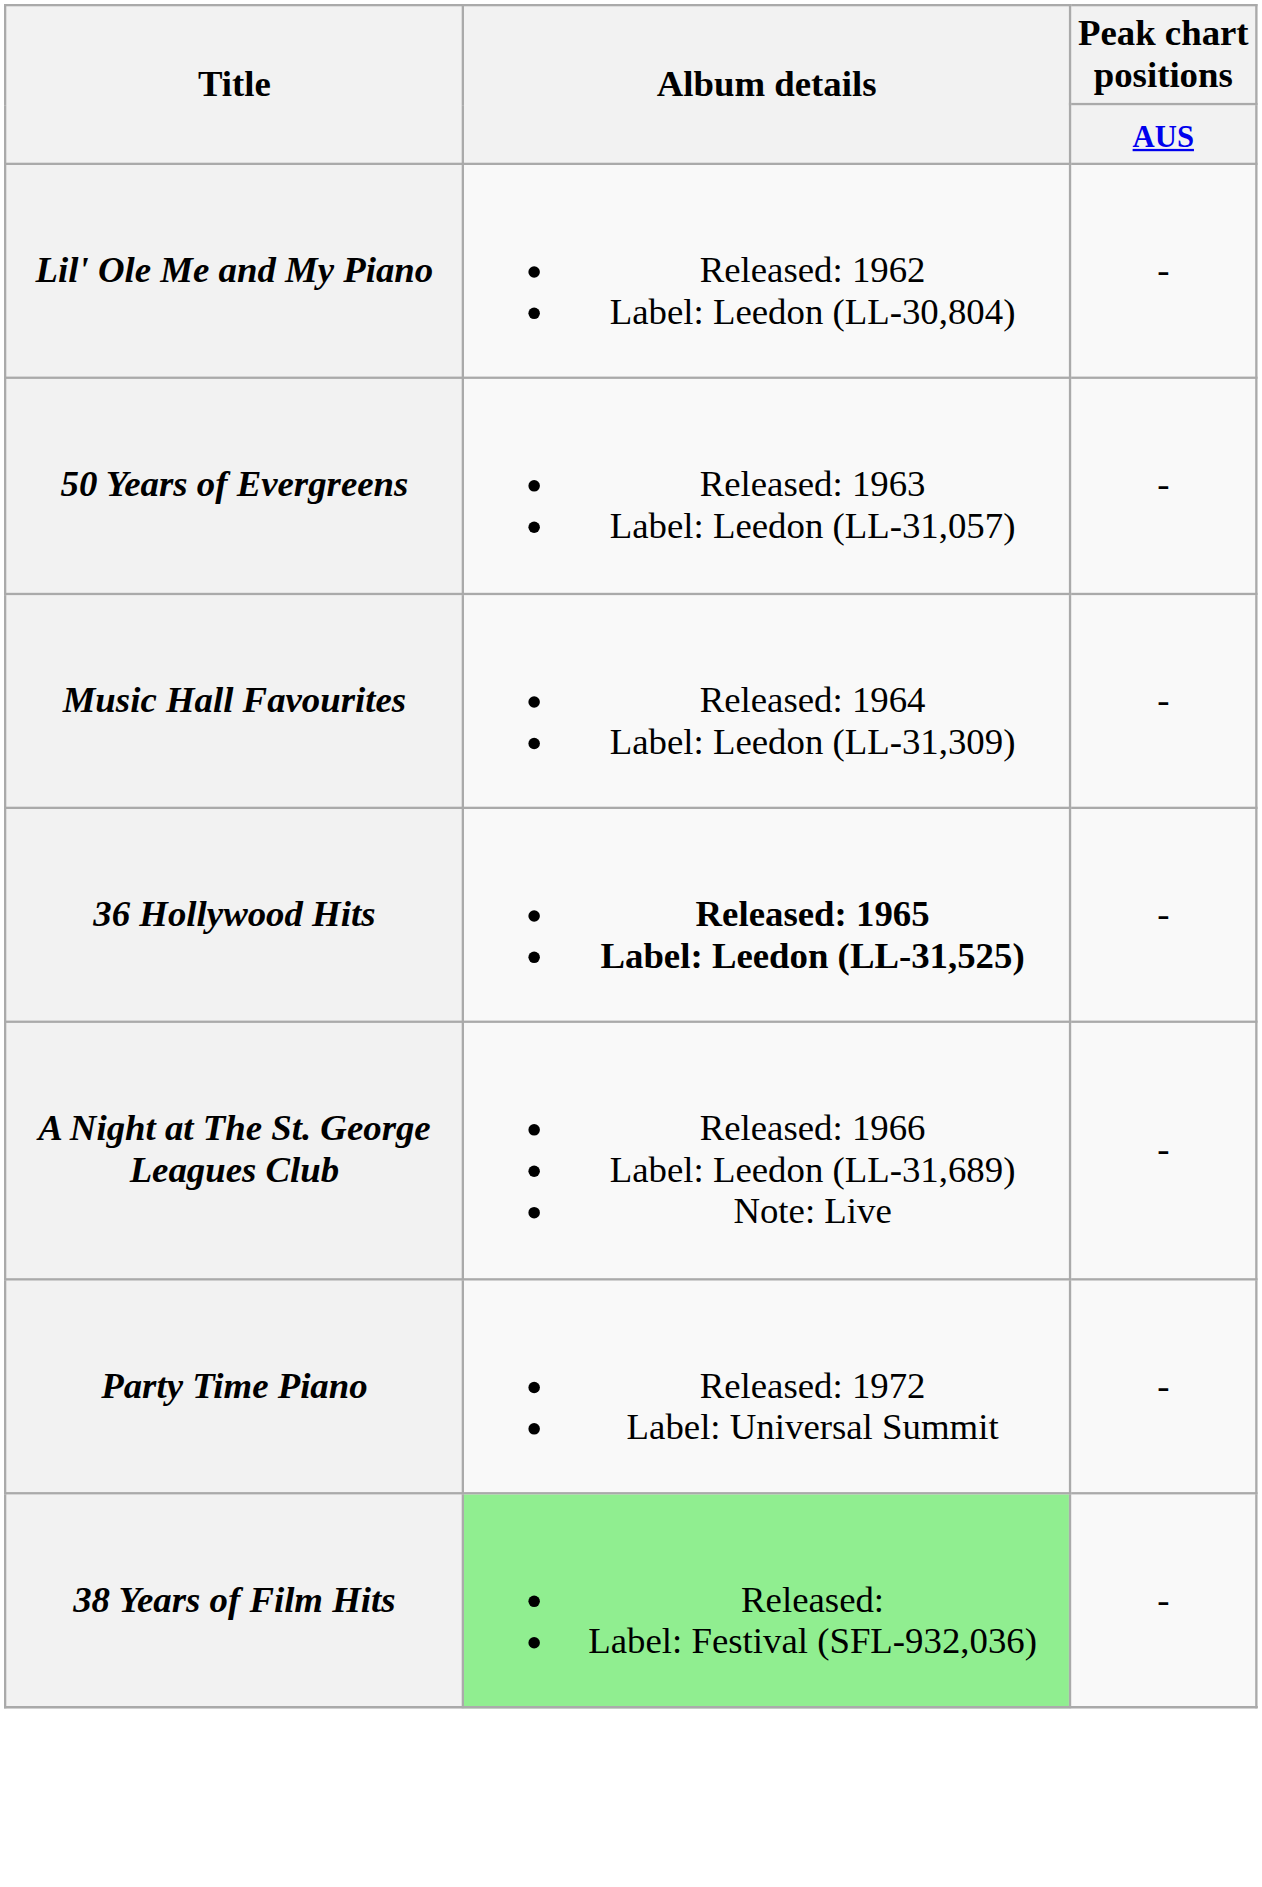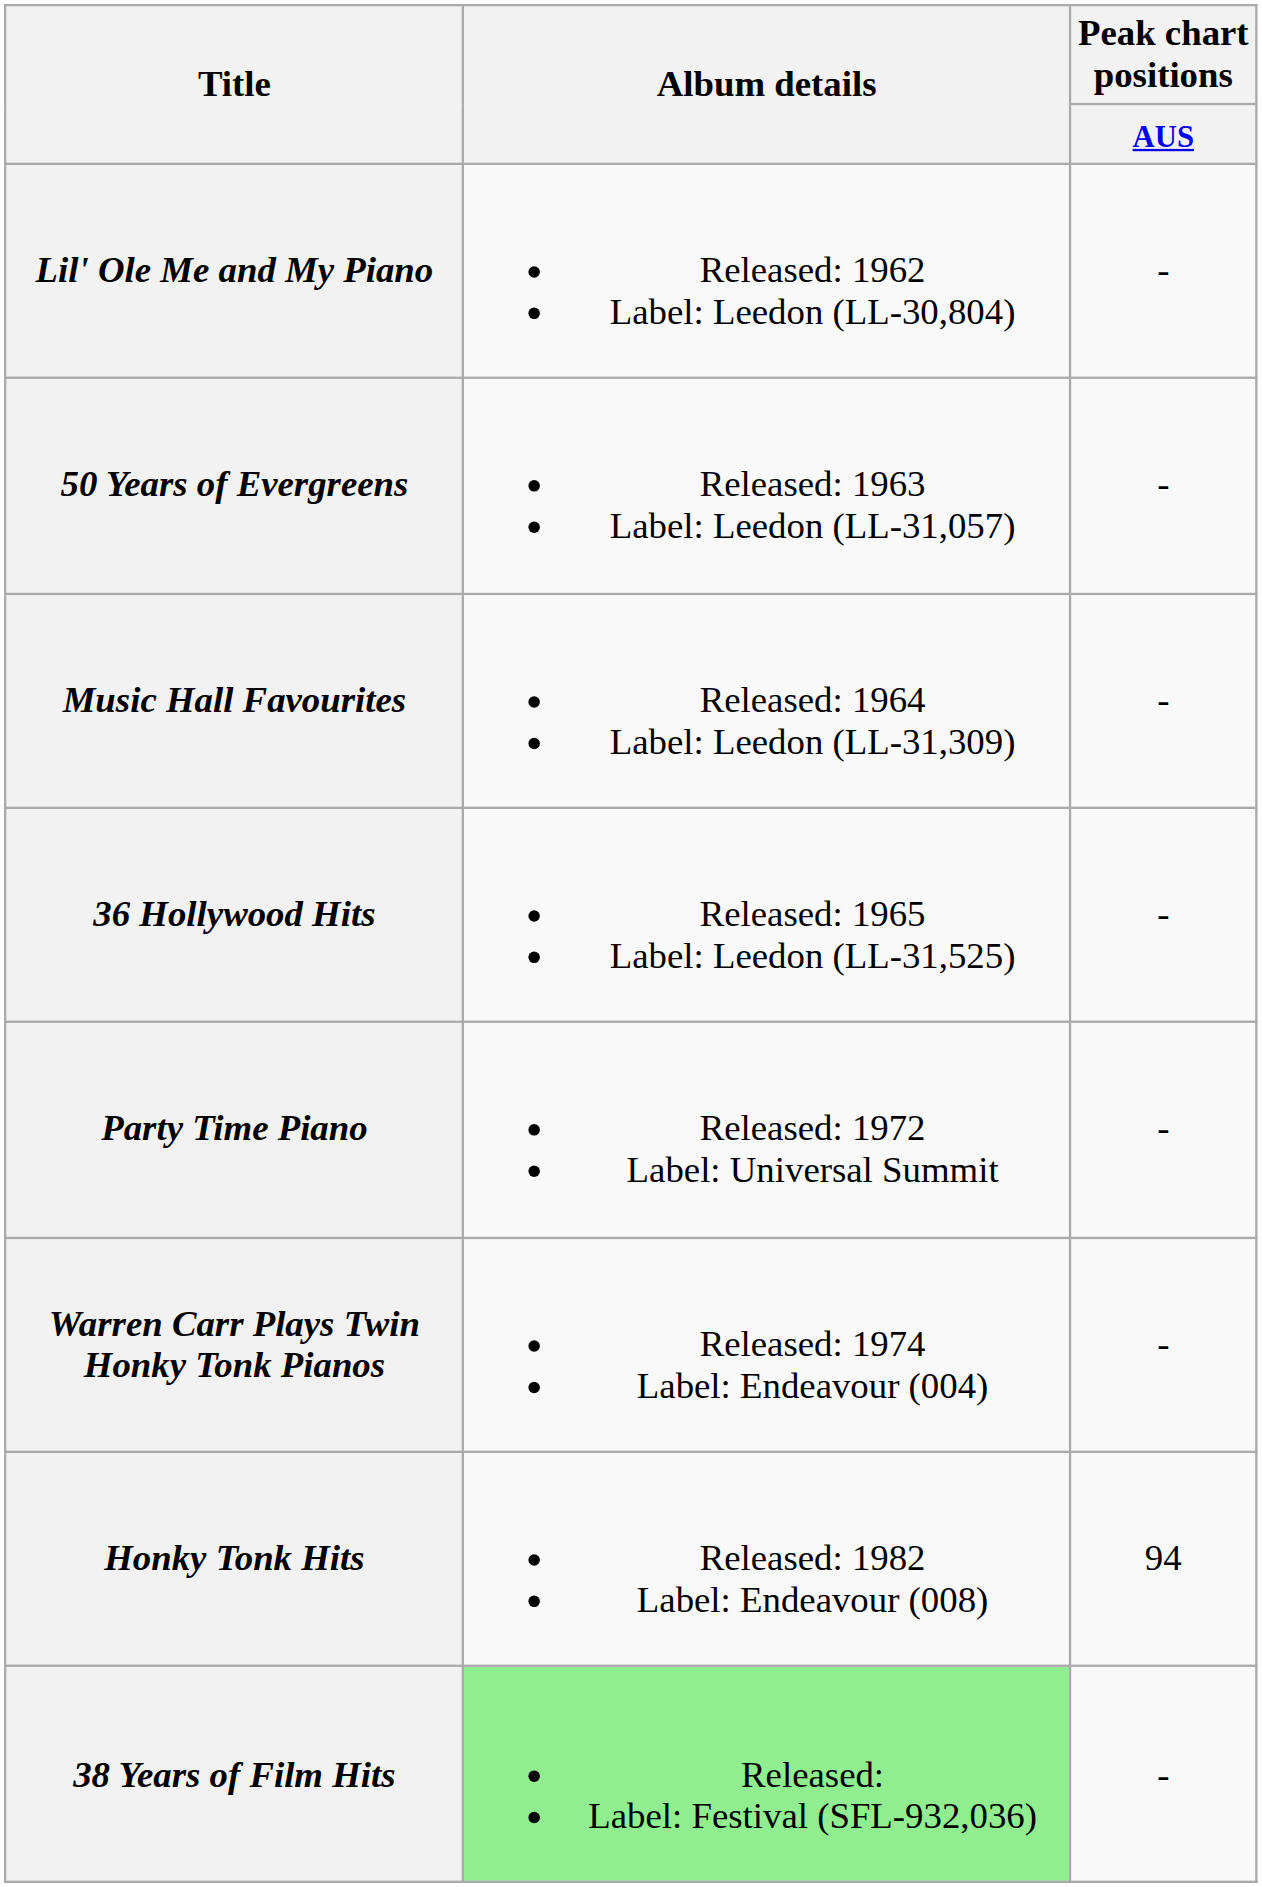36 Hollywood Hits | Album details: bold -> normal
- row: A Night at The St. George Leagues Club | Released: 1966 Label: Leedon (LL-31,689) Note: Live | -
+ row: Warren Carr Plays Twin Honky Tonk Pianos | Released: 1974 Label: Endeavour (004) | -
+ row: Honky Tonk Hits | Released: 1982 Label: Endeavour (008) | 94
